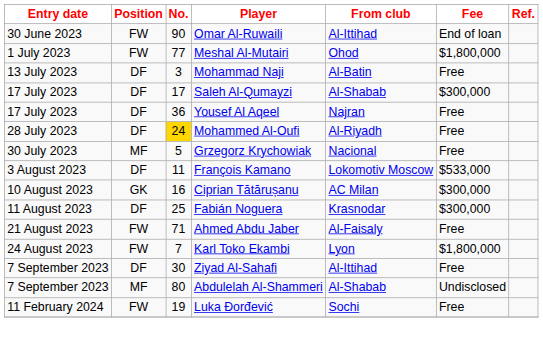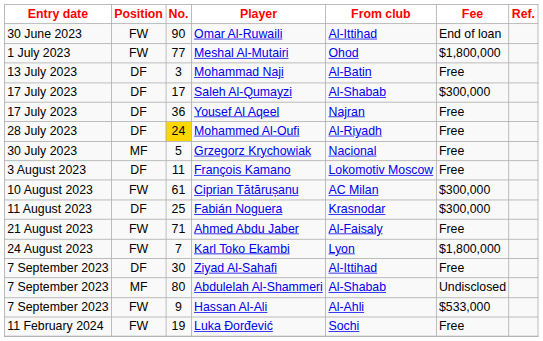François Kamano | Fee: $533,000 -> Free
Ciprian Tătărușanu | Position: GK -> FW
Ciprian Tătărușanu | No.: 16 -> 61
+ row: 7 September 2023 | FW | 9 | Hassan Al-Ali | Al-Ahli | $533,000
